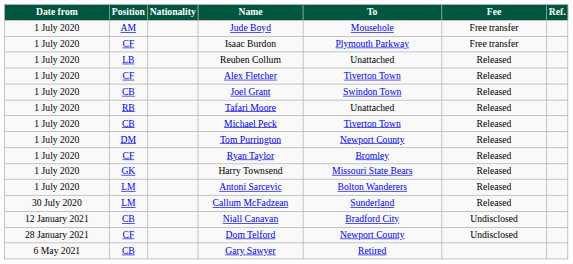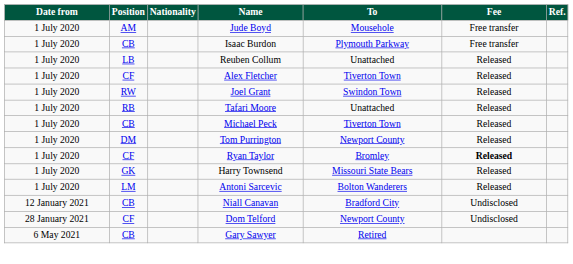Isaac Burdon | Position: CF -> CB
Joel Grant | Position: CB -> RW
Ryan Taylor | Fee: normal -> bold
- row: 30 July 2020 | LM | Callum McFadzean | Sunderland | Released
